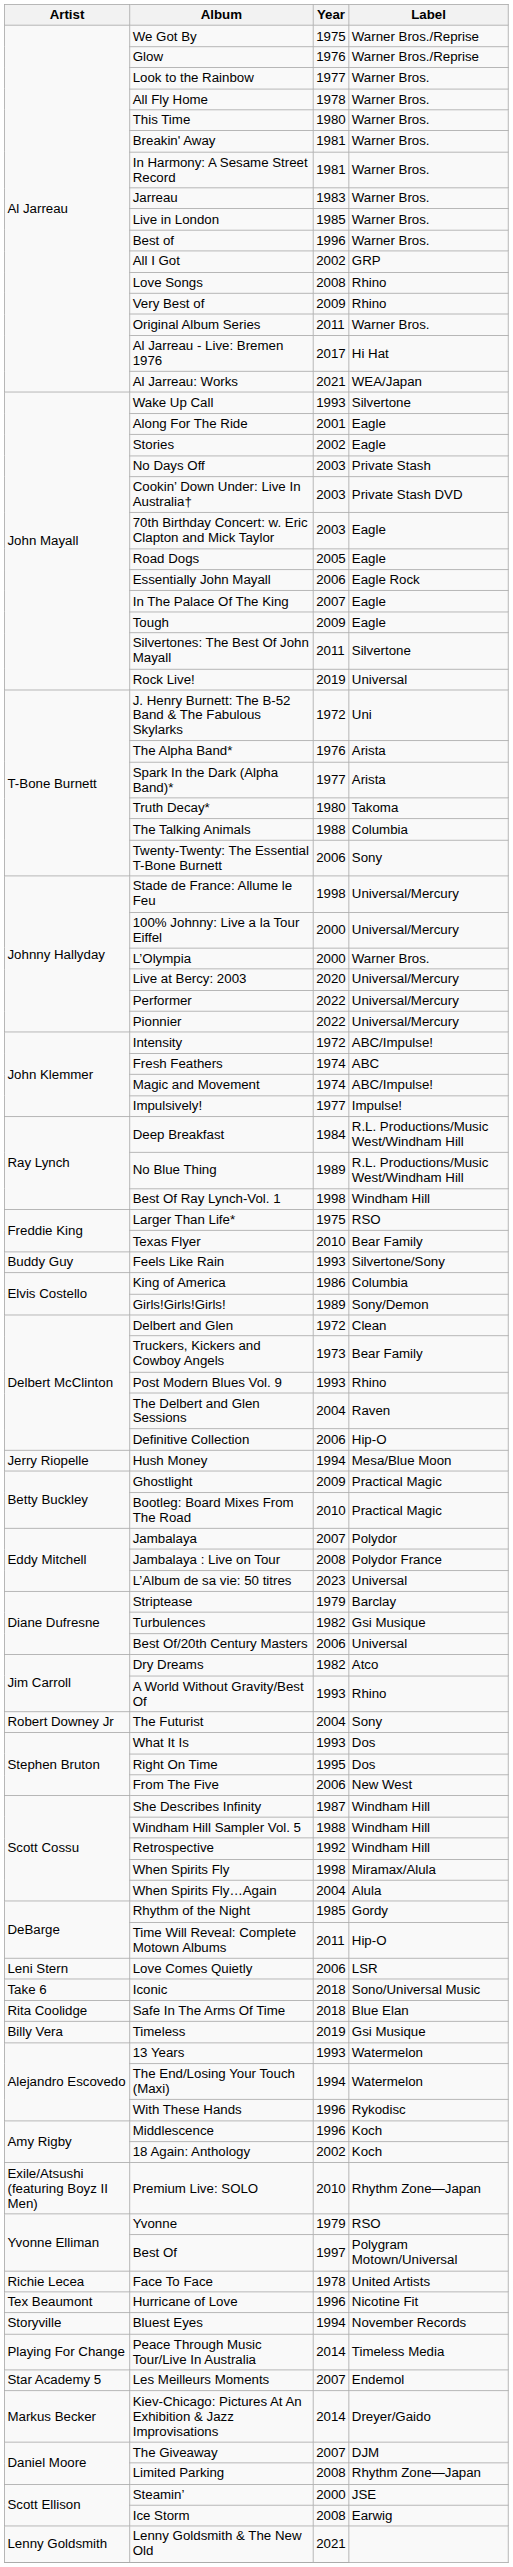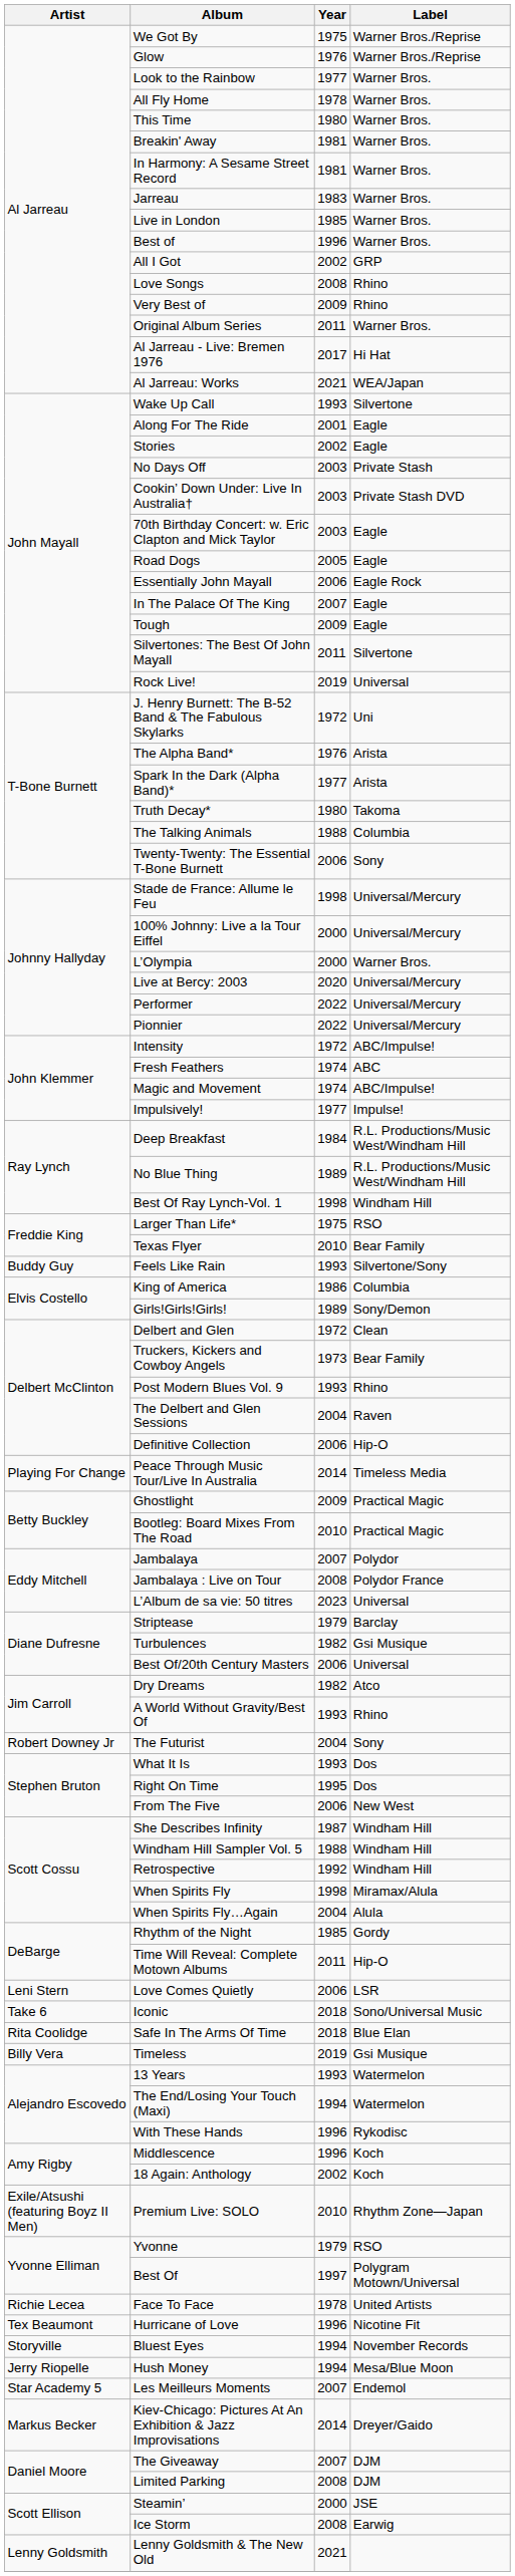rows swapped: Peace Through Music Tour/Live In Australia <-> Hush Money
Limited Parking | Label: Rhythm Zone—Japan -> DJM
